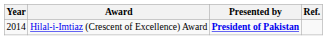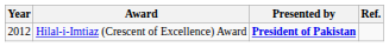Hilal-i-Imtiaz (Crescent of Excellence) Award | Year: 2014 -> 2012
